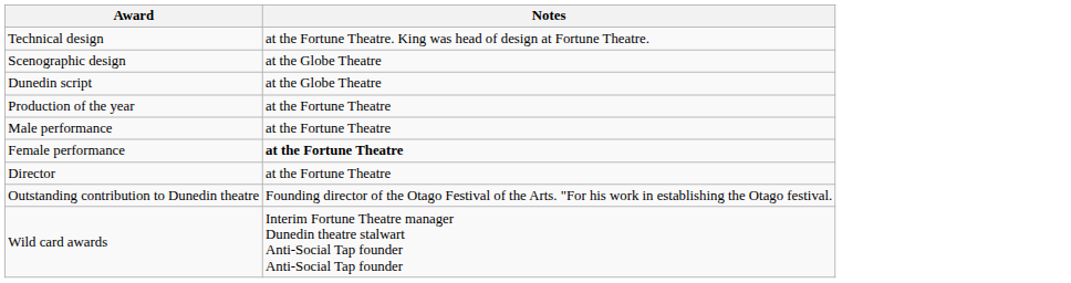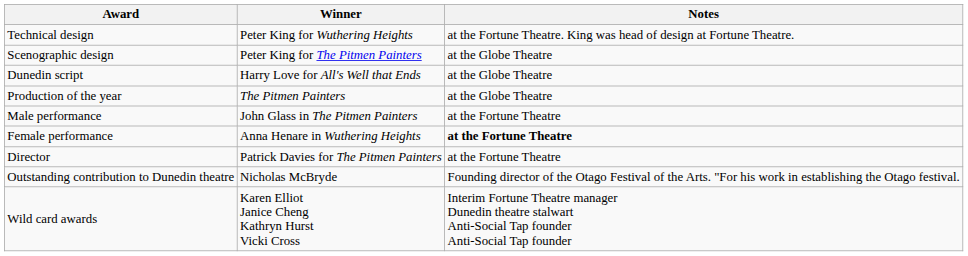+ column: Winner | Peter King for Wuthering Heights | Peter King for The Pitmen Painters | Harry Love for All's Well that Ends | The Pitmen Painters | John Glass in The Pitmen Painters | Anna Henare in Wuthering Heights | Patrick Davies for The Pitmen Painters | Nicholas McBryde | Karen Elliot Janice Cheng Kathryn Hurst Vicki Cross
Production of the year | Notes: at the Fortune Theatre -> at the Globe Theatre
